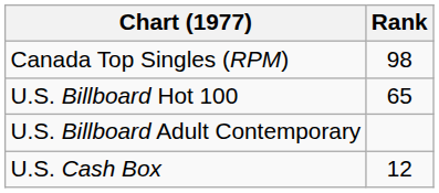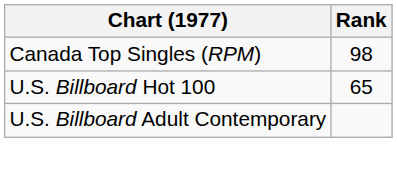- row: U.S. Cash Box | 12
